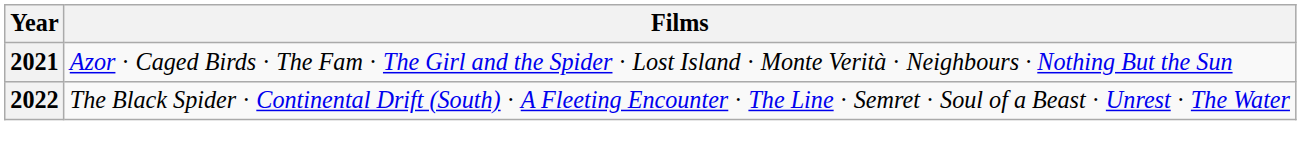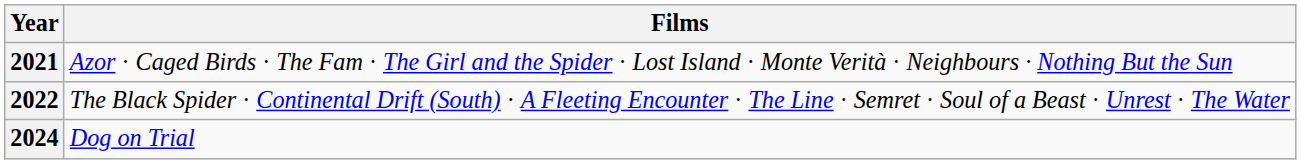+ row: 2024 | Dog on Trial
